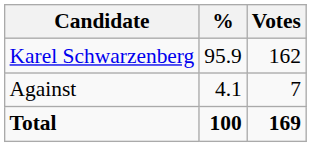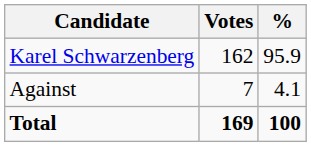columns swapped: Votes <-> %
